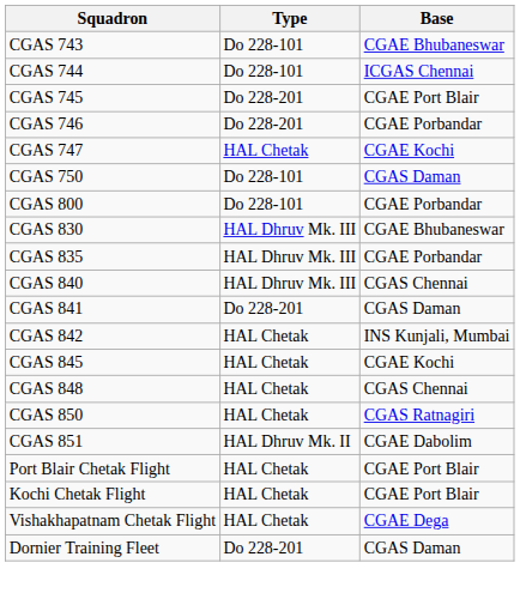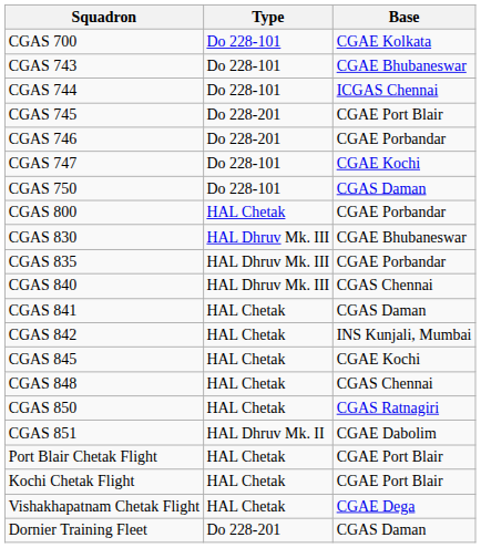+ row: CGAS 700 | Do 228-101 | CGAE Kolkata
CGAS 747 | Type: HAL Chetak -> Do 228-101
CGAS 800 | Type: Do 228-101 -> HAL Chetak
CGAS 841 | Type: Do 228-201 -> HAL Chetak
